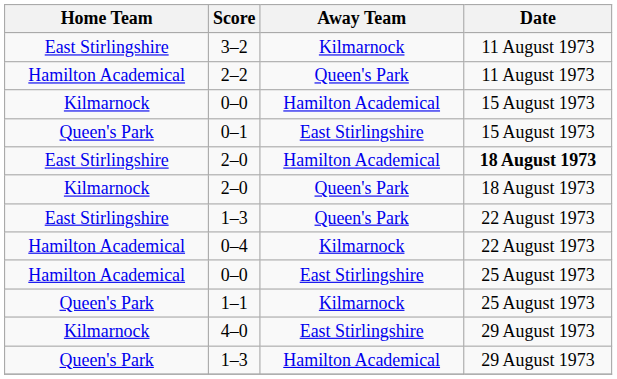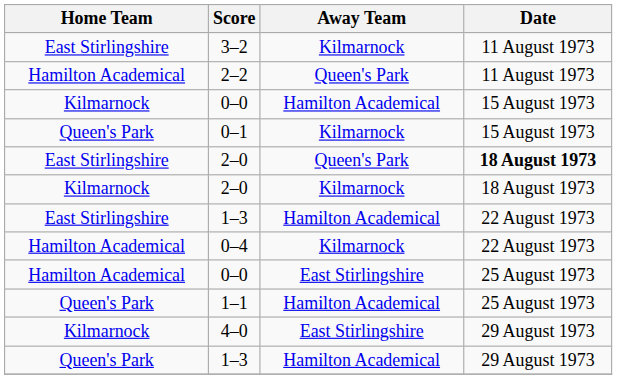0–1 | Away Team: East Stirlingshire -> Kilmarnock
East Stirlingshire / 2–0 | Away Team: Hamilton Academical -> Queen's Park
Kilmarnock / 2–0 | Away Team: Queen's Park -> Kilmarnock
East Stirlingshire / 1–3 | Away Team: Queen's Park -> Hamilton Academical
1–1 | Away Team: Kilmarnock -> Hamilton Academical
